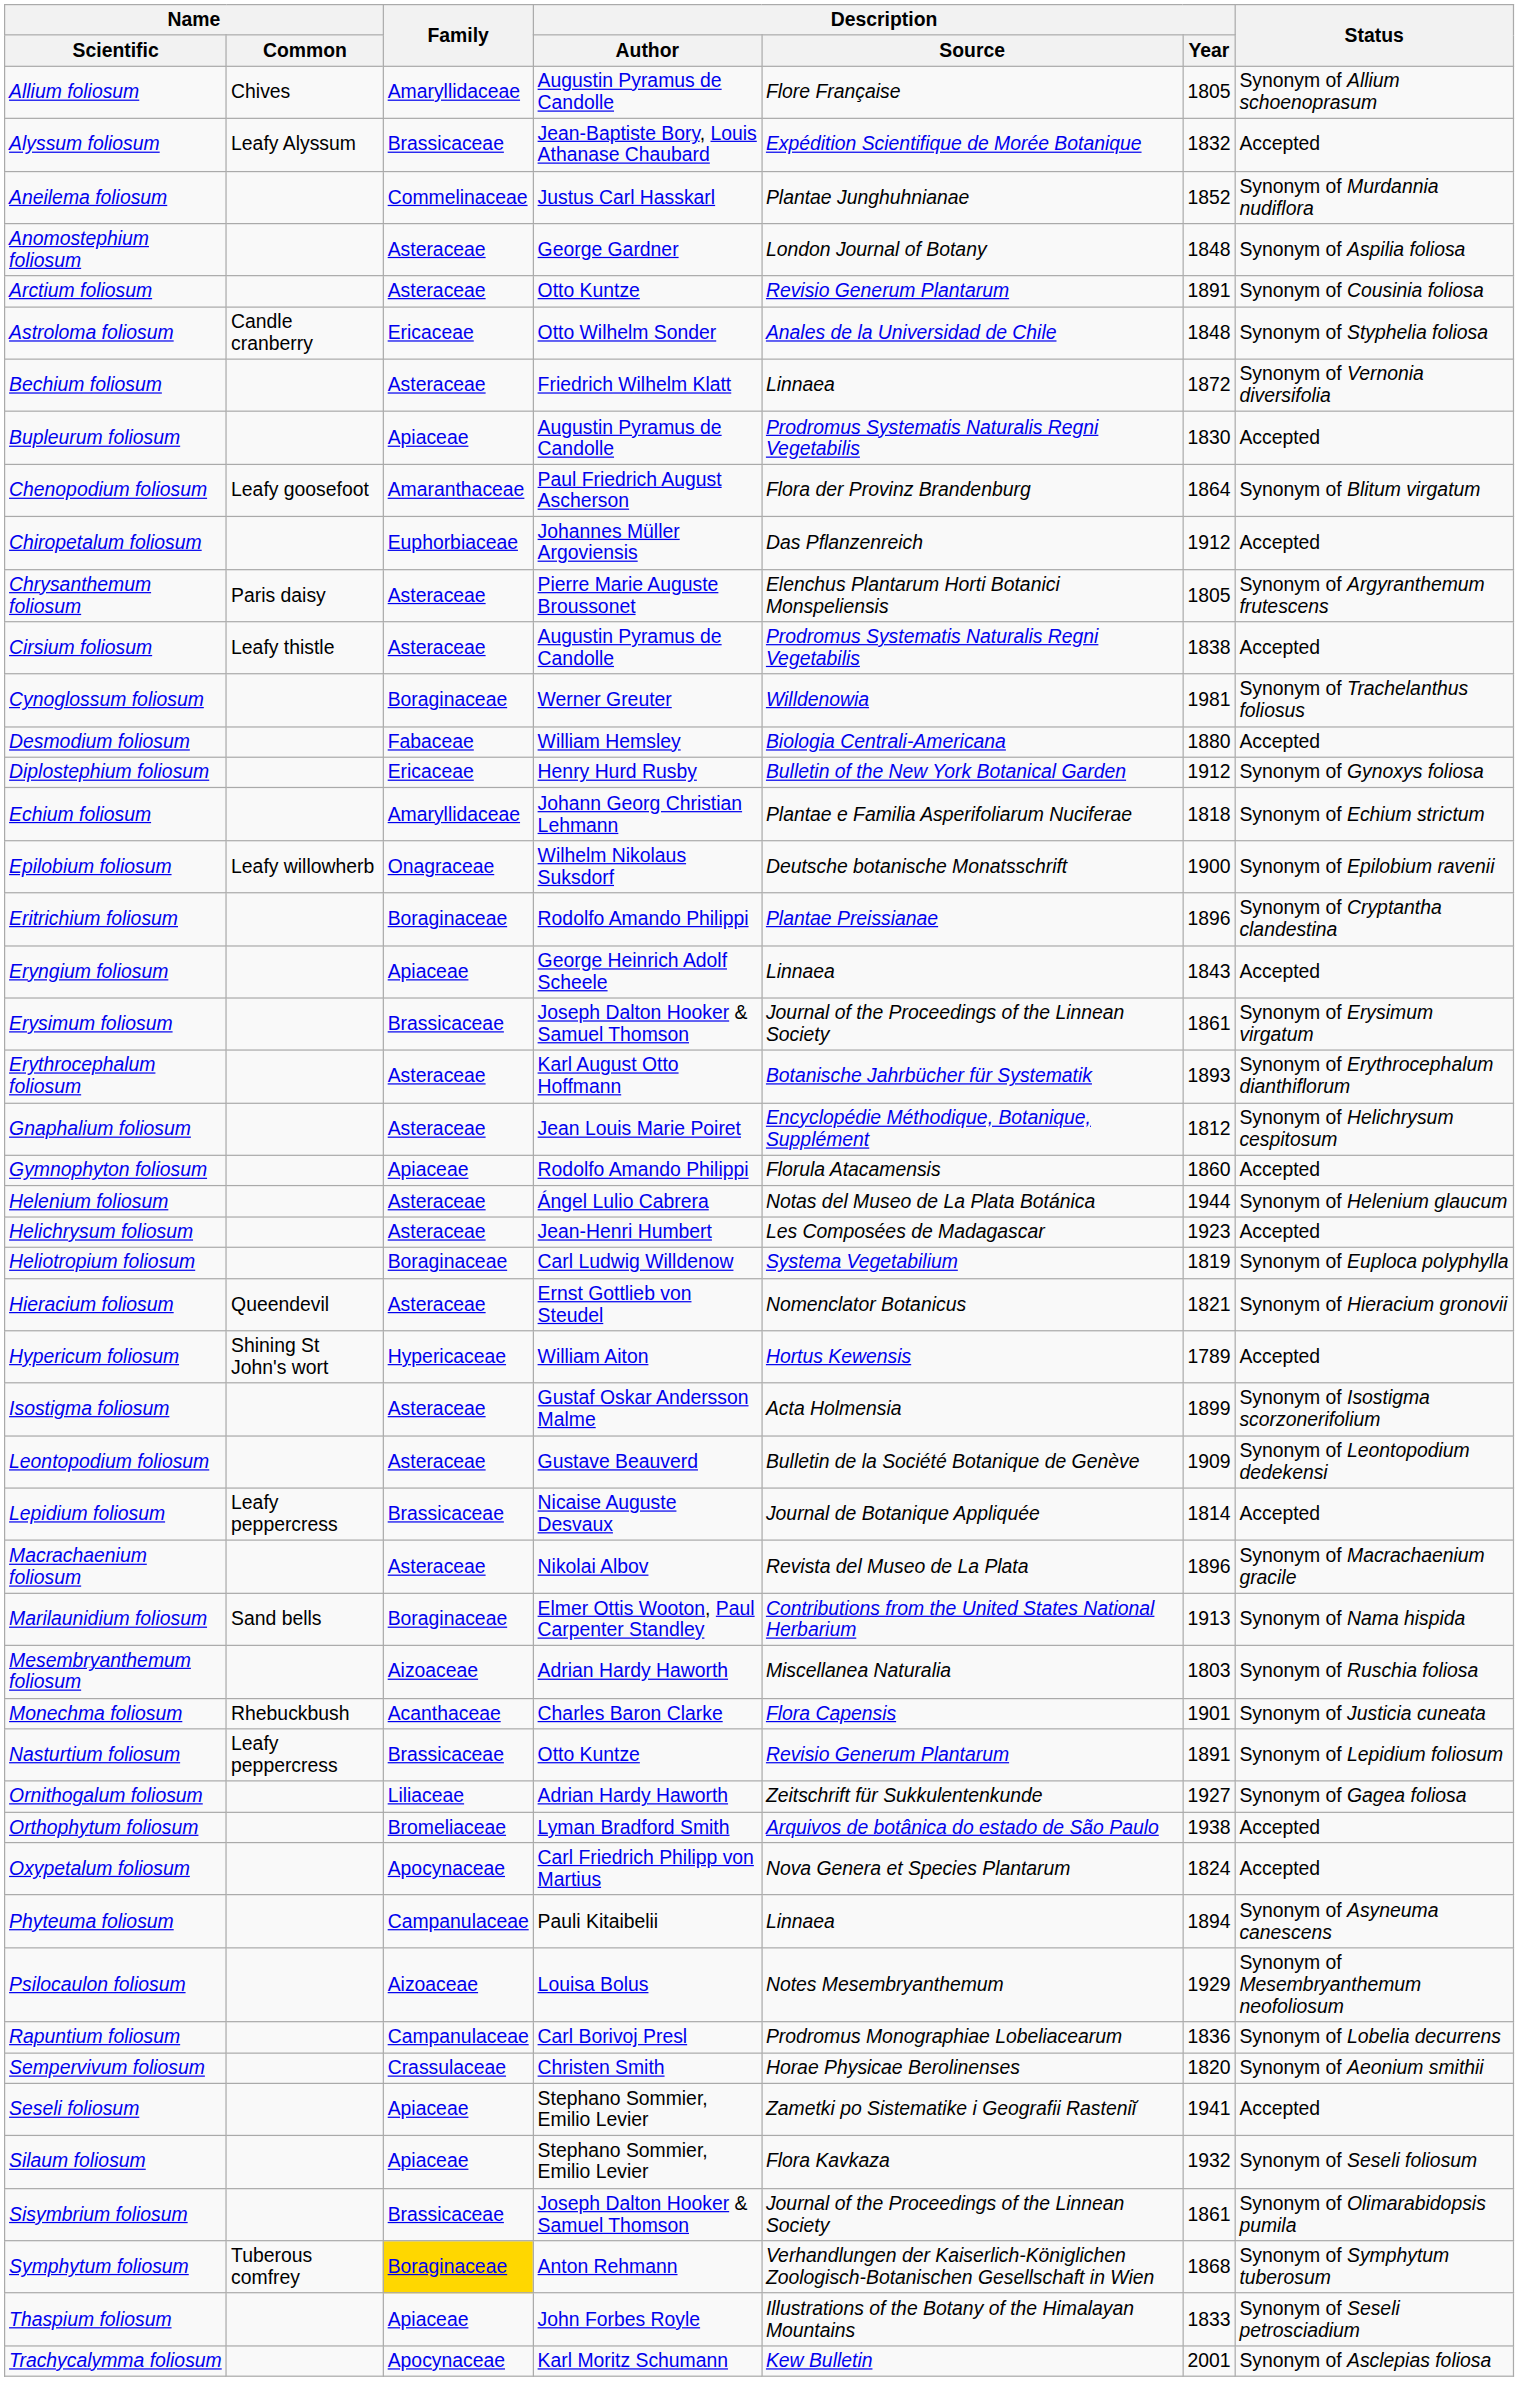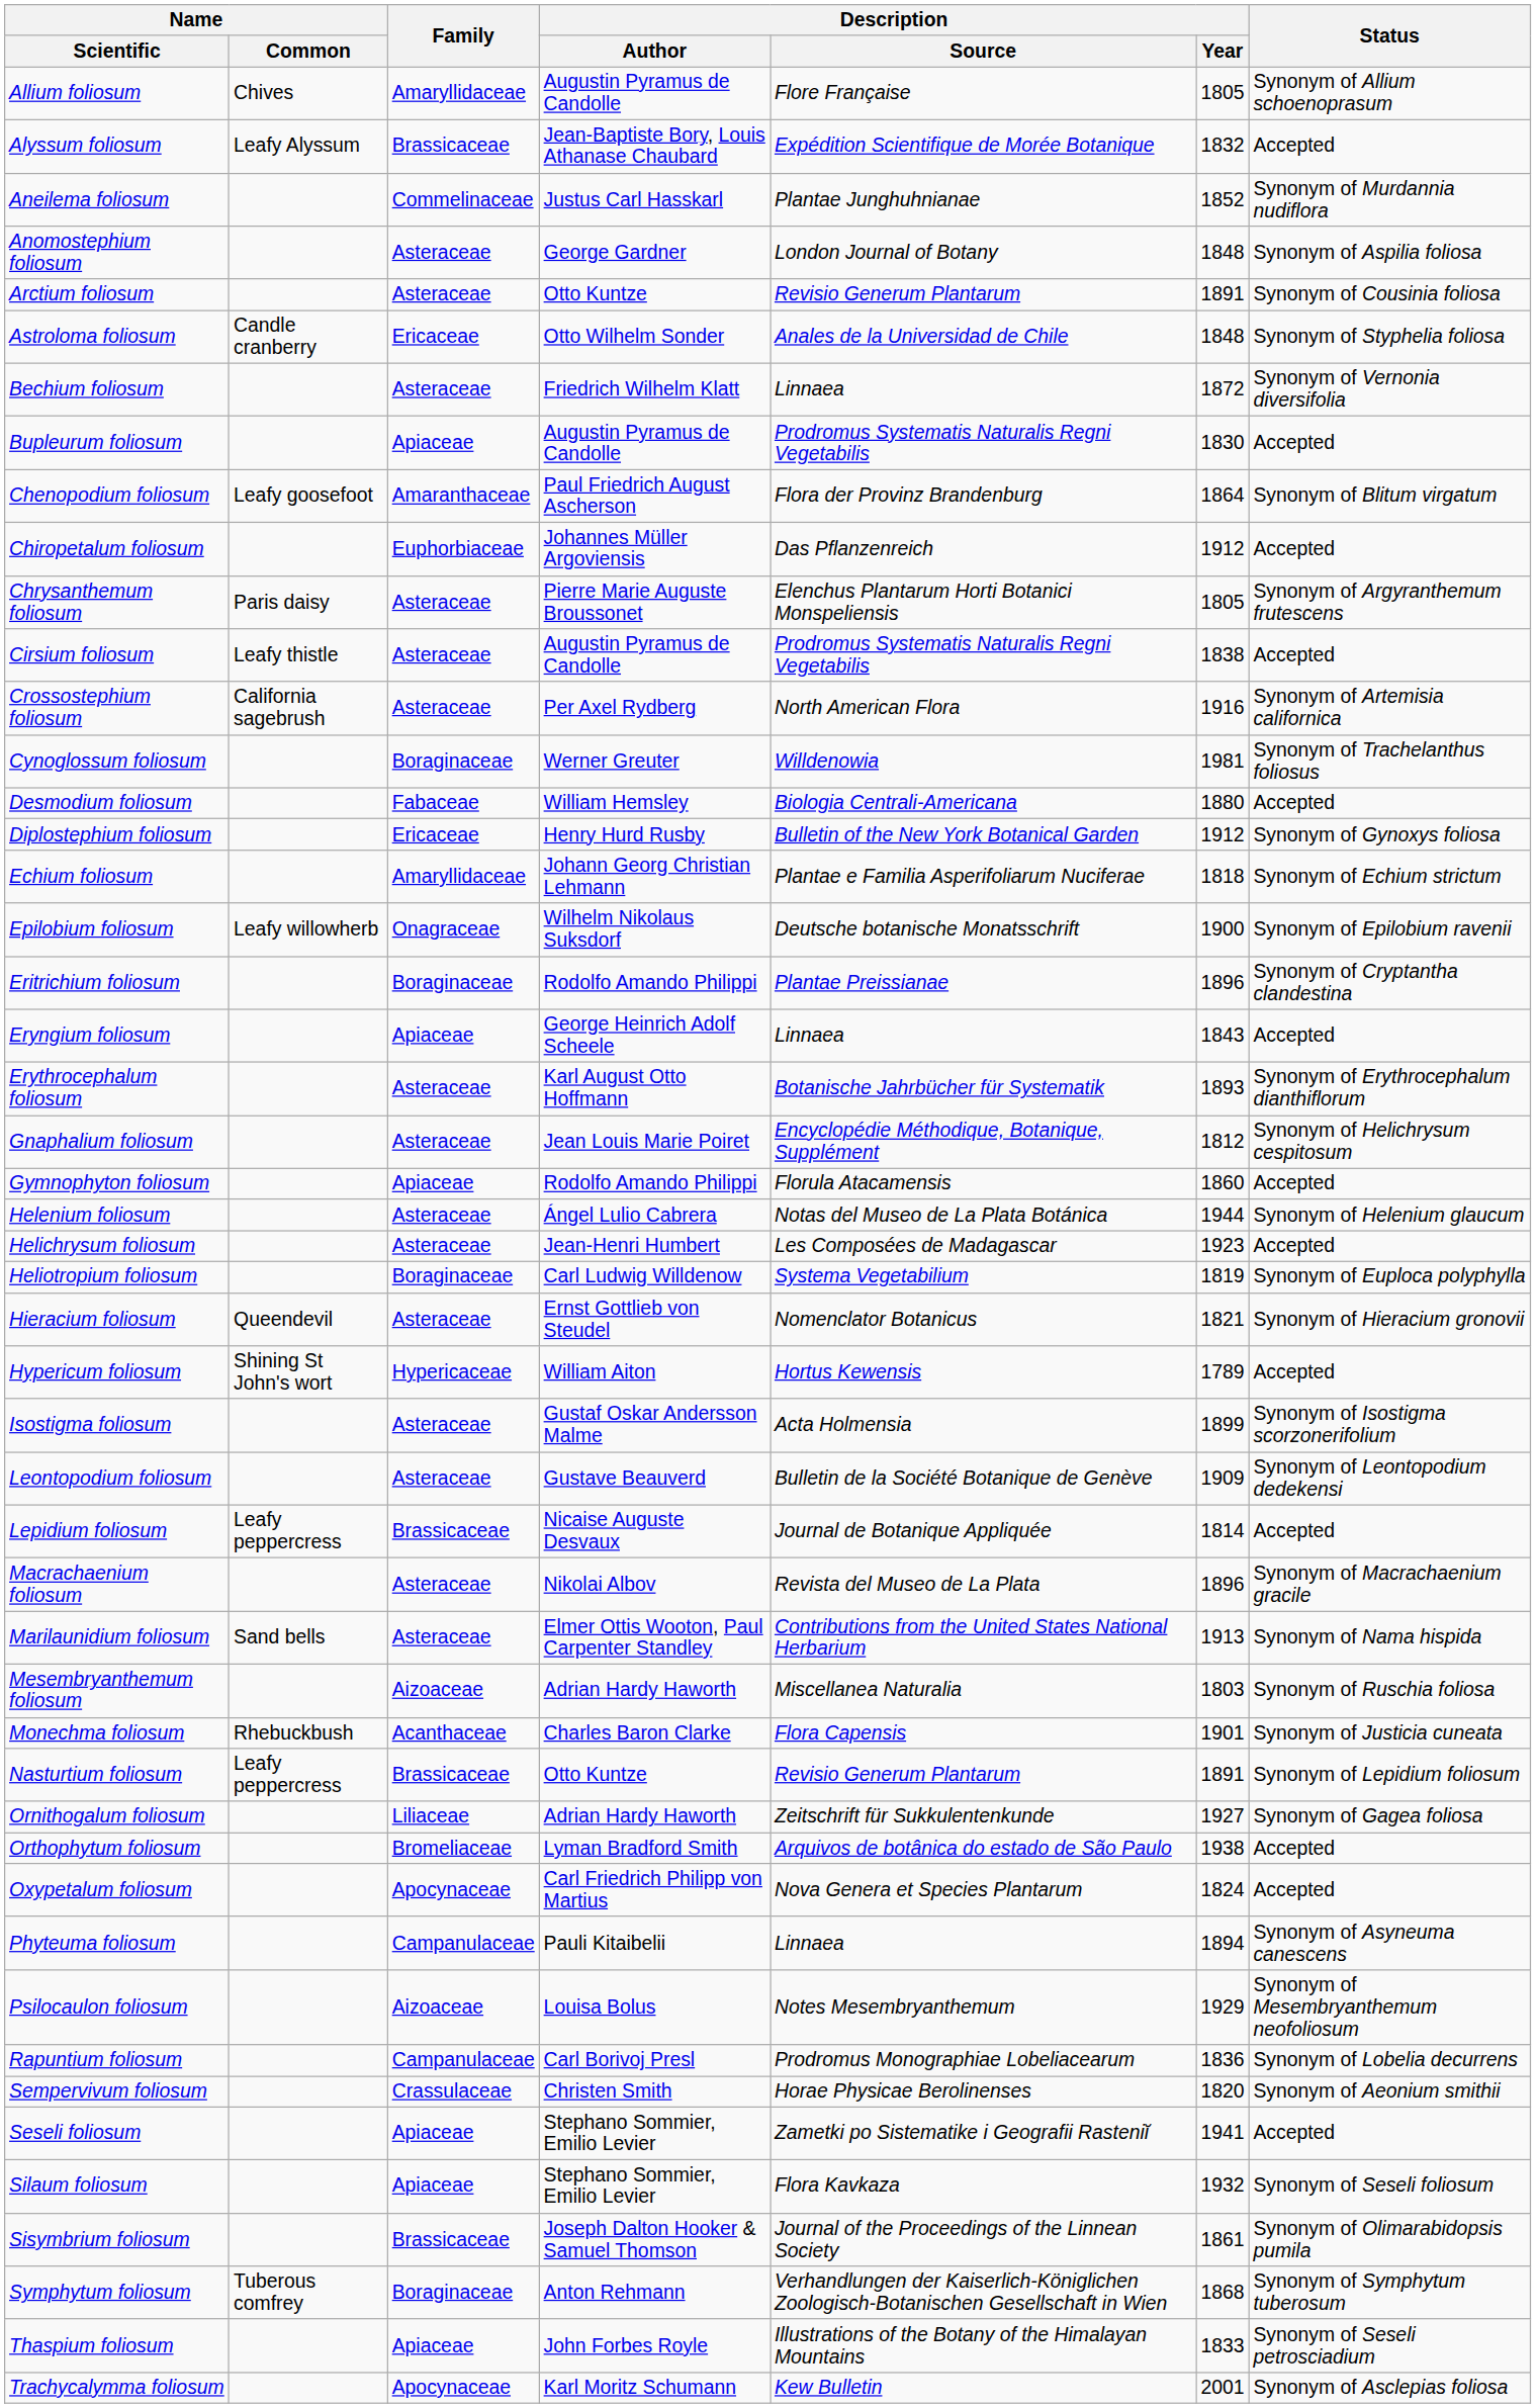+ row: Crossostephium foliosum | California sagebrush | Asteraceae | Per Axel Rydberg | North American Flora | 1916 | Synonym of Artemisia californica
- row: Erysimum foliosum | Brassicaceae | Joseph Dalton Hooker & Samuel Thomson | Journal of the Proceedings of the Linnean Society | 1861 | Synonym of Erysimum virgatum
Marilaunidium foliosum | Family: Boraginaceae -> Asteraceae
Symphytum foliosum | Family: gold background -> no background
